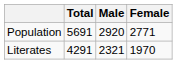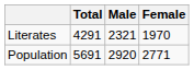rows swapped: Population <-> Literates
